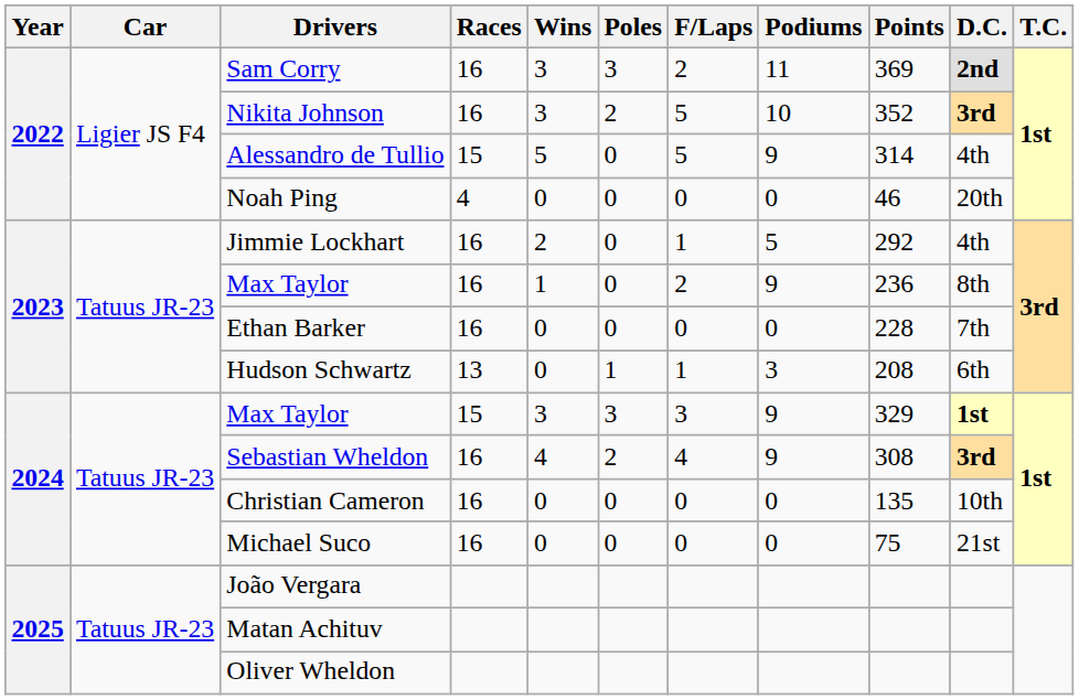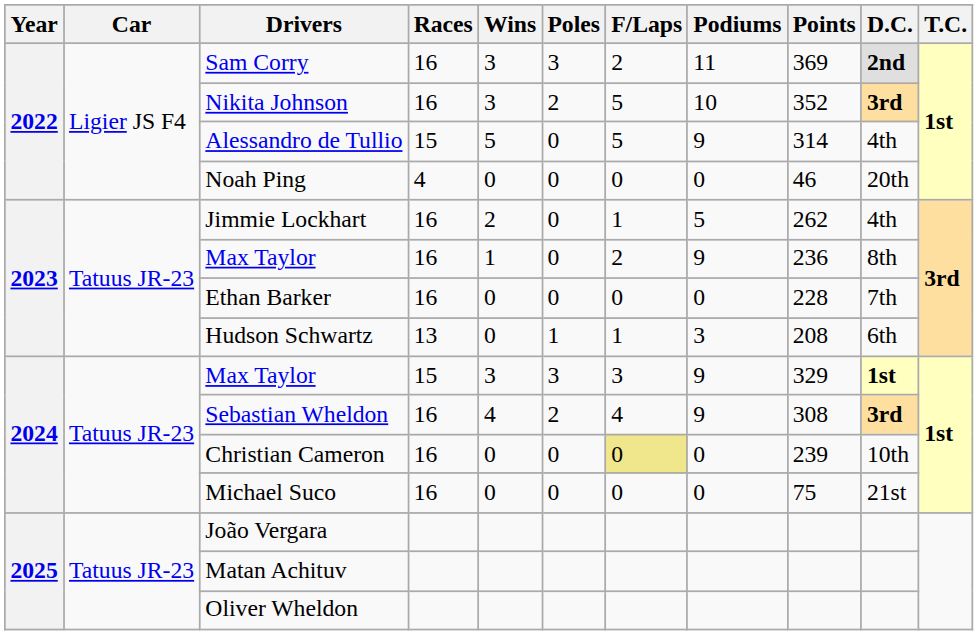Jimmie Lockhart | Points: 292 -> 262
Christian Cameron | F/Laps: no background -> khaki background
Christian Cameron | Points: 135 -> 239
